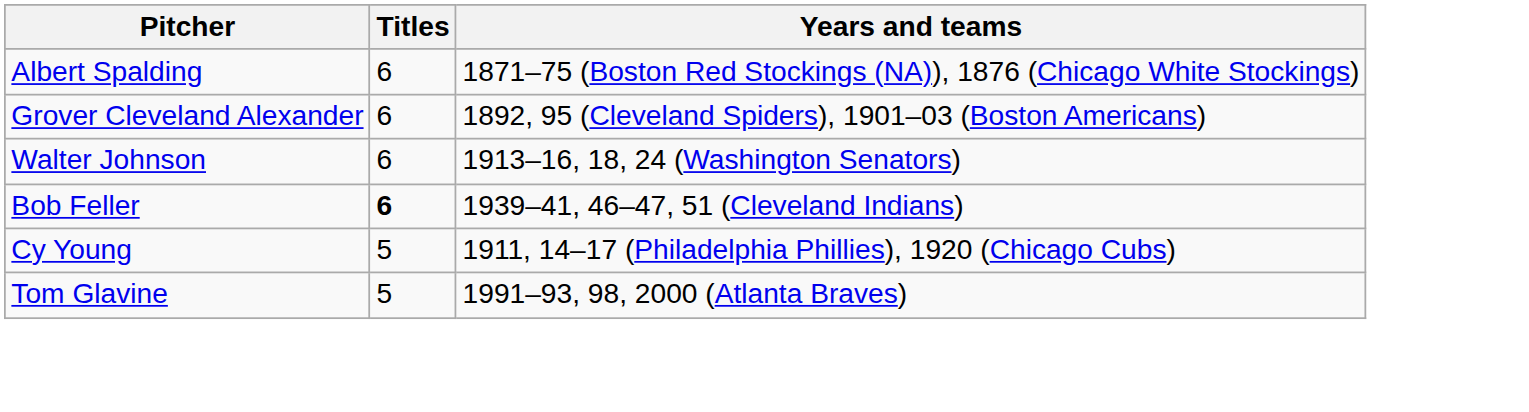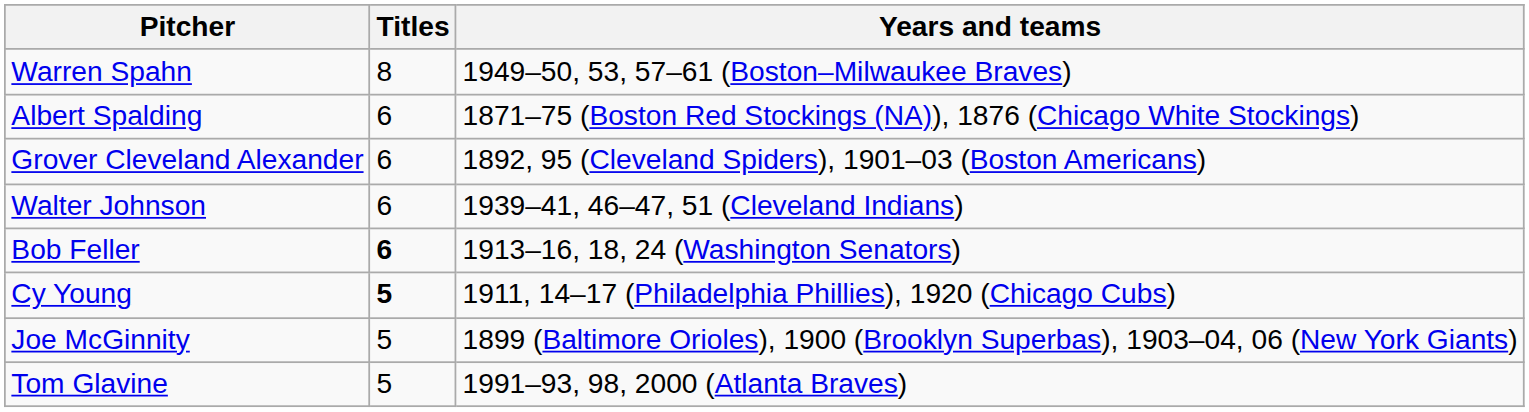+ row: Warren Spahn | 8 | 1949–50, 53, 57–61 (Boston–Milwaukee Braves)
Walter Johnson | Years and teams: 1913–16, 18, 24 (Washington Senators) -> 1939–41, 46–47, 51 (Cleveland Indians)
Bob Feller | Years and teams: 1939–41, 46–47, 51 (Cleveland Indians) -> 1913–16, 18, 24 (Washington Senators)
Cy Young | Titles: normal -> bold
+ row: Joe McGinnity | 5 | 1899 (Baltimore Orioles), 1900 (Brooklyn Superbas), 1903–04, 06 (New York Giants)
